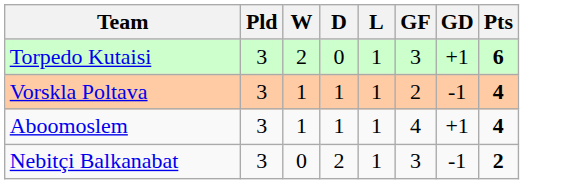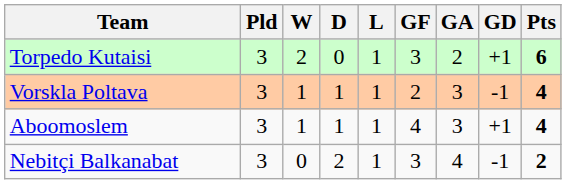+ column: GA | 2 | 3 | 3 | 4
